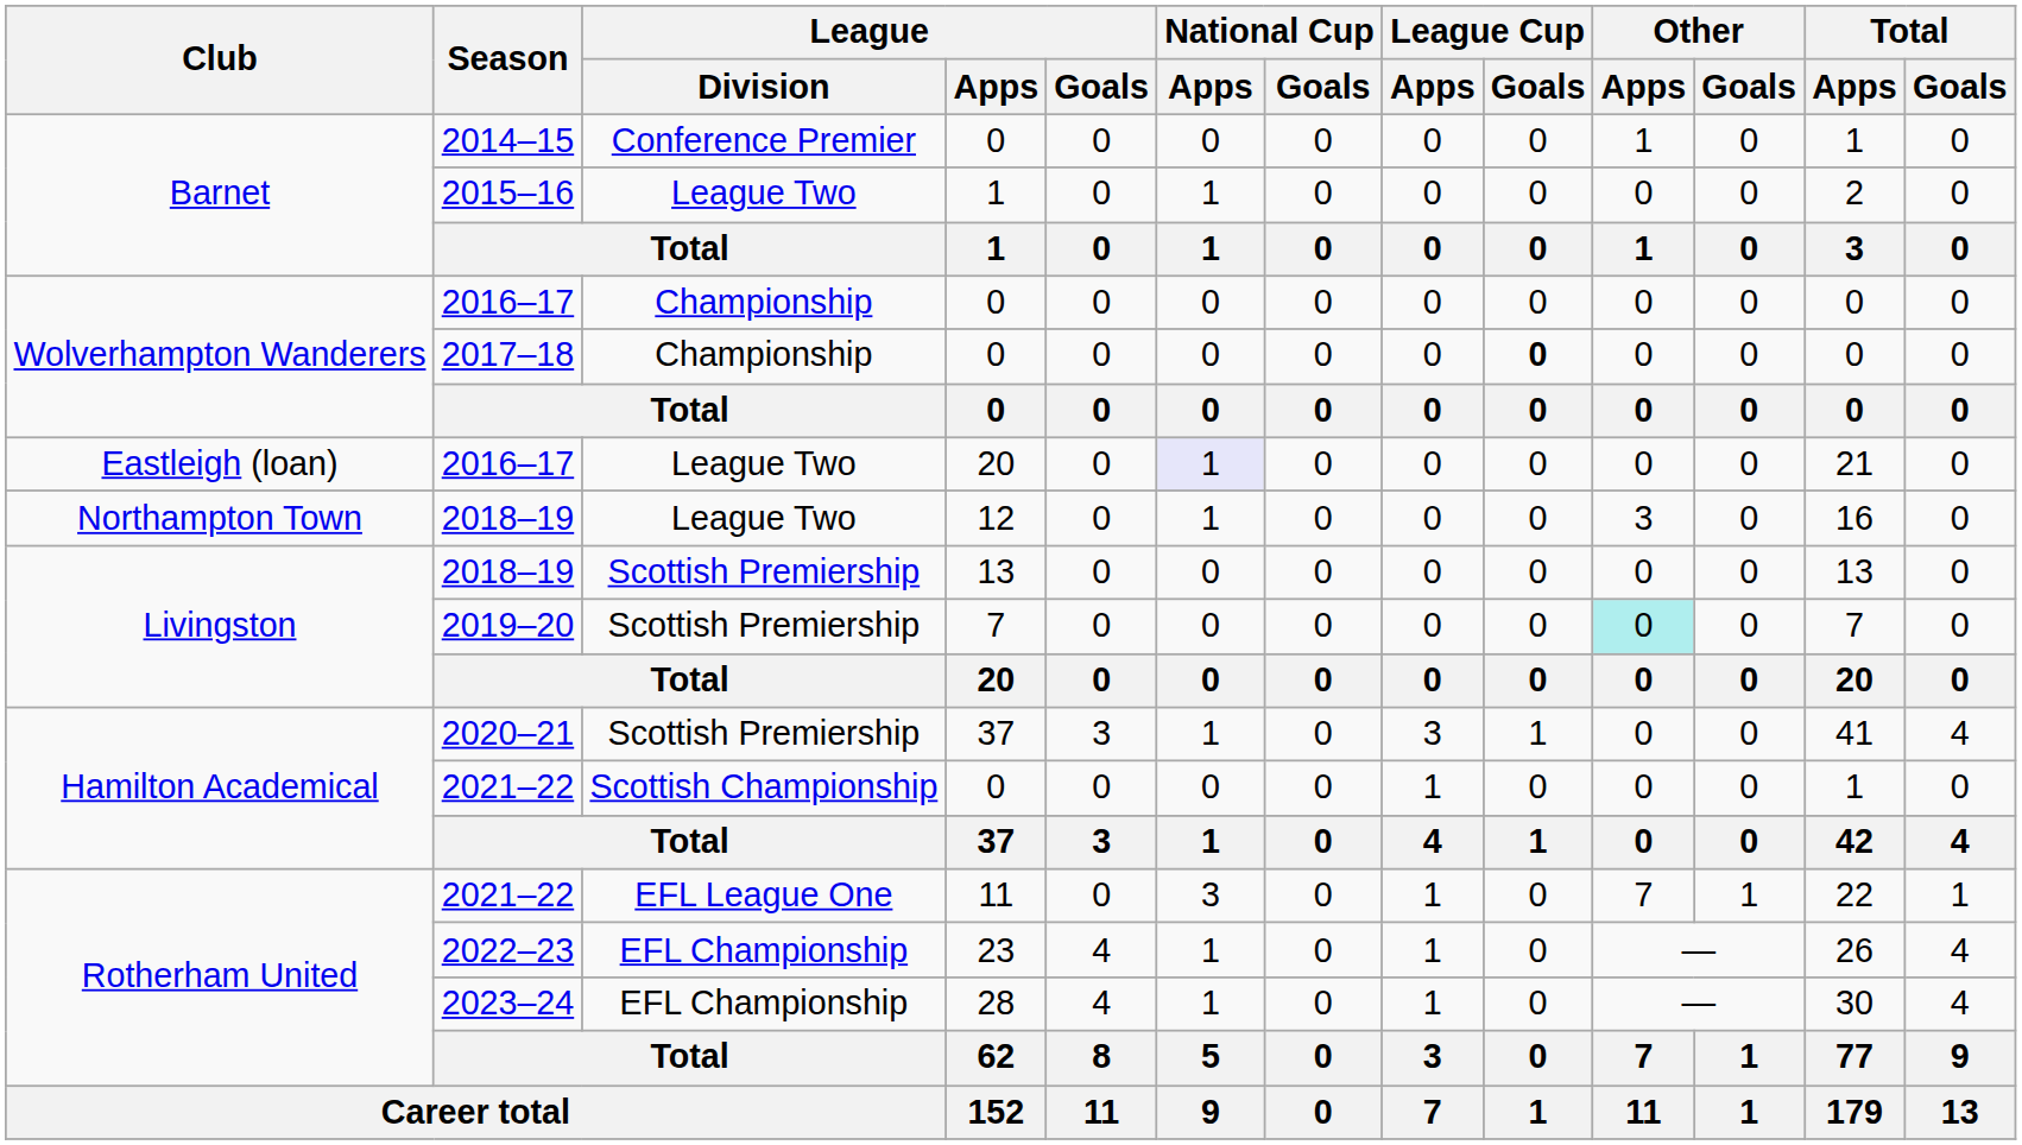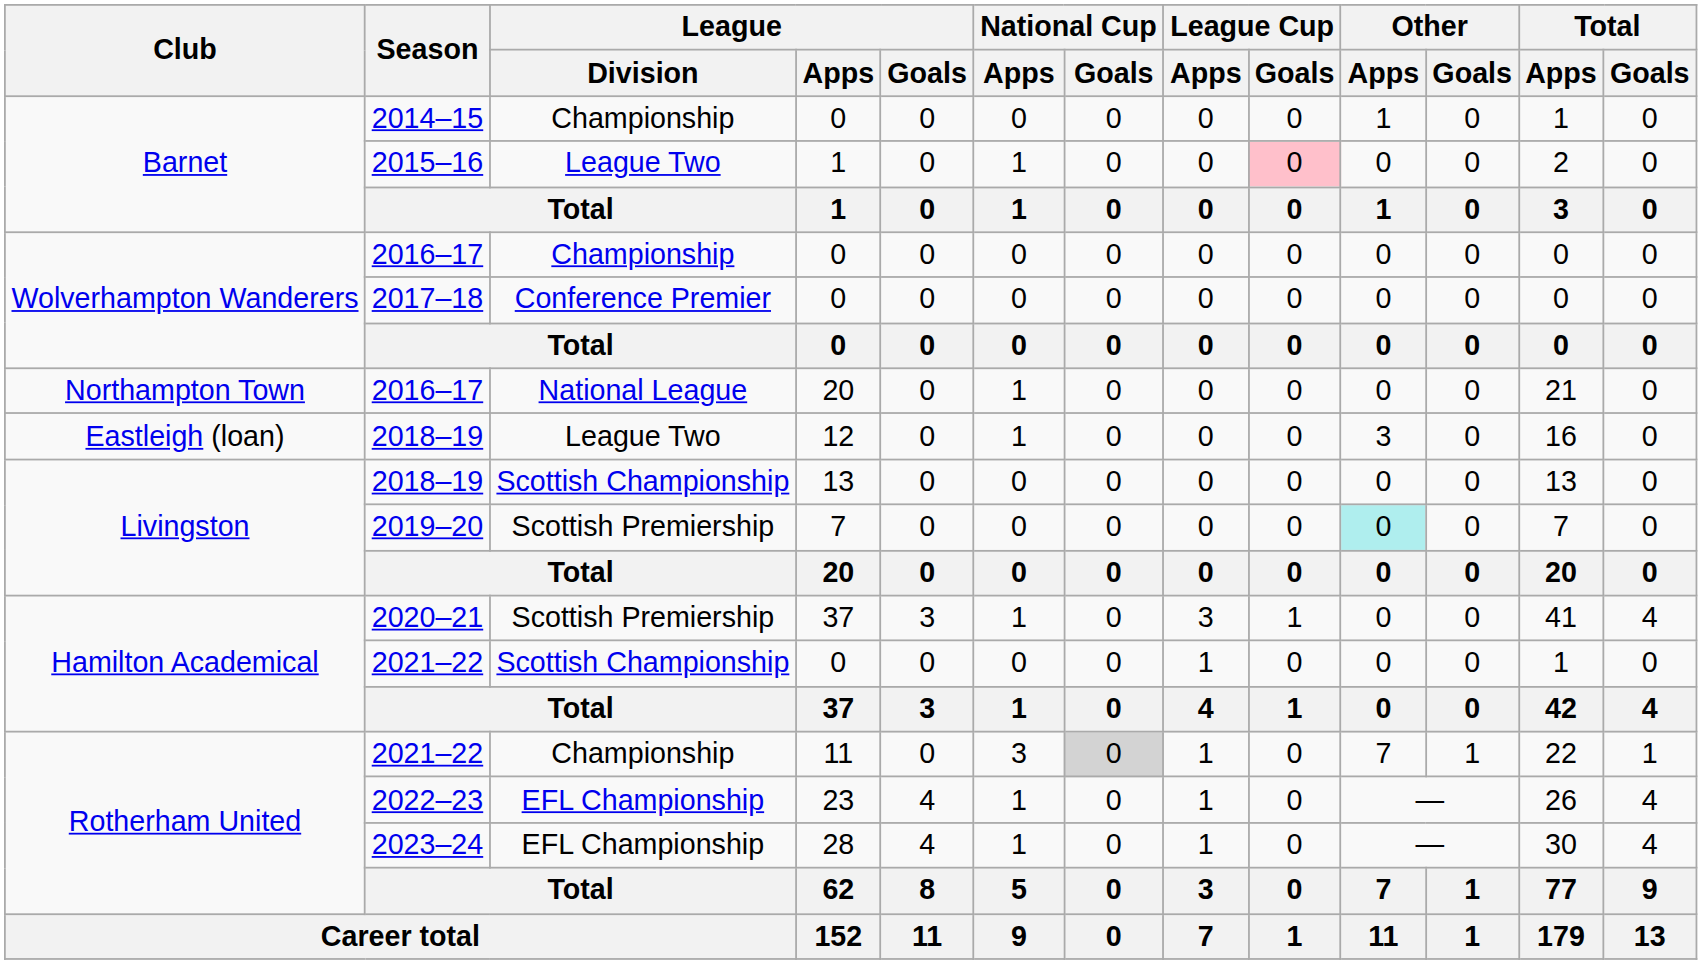2014–15 | League / Division: Conference Premier -> Championship
2015–16 | League Cup / Goals: no background -> pink background
2017–18 | League / Division: Championship -> Conference Premier
2017–18 | League Cup / Goals: bold -> normal
2016–17 / 20 | Club: Eastleigh (loan) -> Northampton Town
2016–17 / 20 | League / Division: League Two -> National League
2016–17 / 20 | National Cup / Apps: lavender background -> no background
2018–19 / 12 | Club: Northampton Town -> Eastleigh (loan)
2018–19 / 13 | League / Division: Scottish Premiership -> Scottish Championship
2021–22 / 11 | League / Division: EFL League One -> Championship
2021–22 / 11 | National Cup / Goals: no background -> lightgrey background
